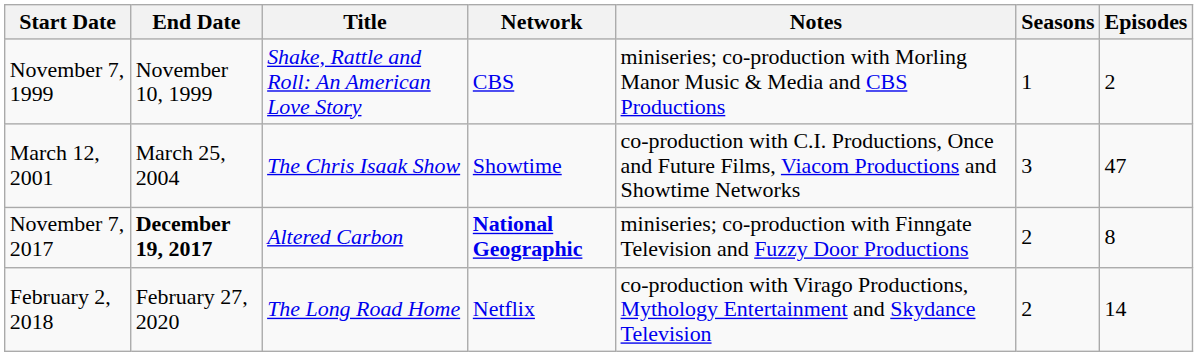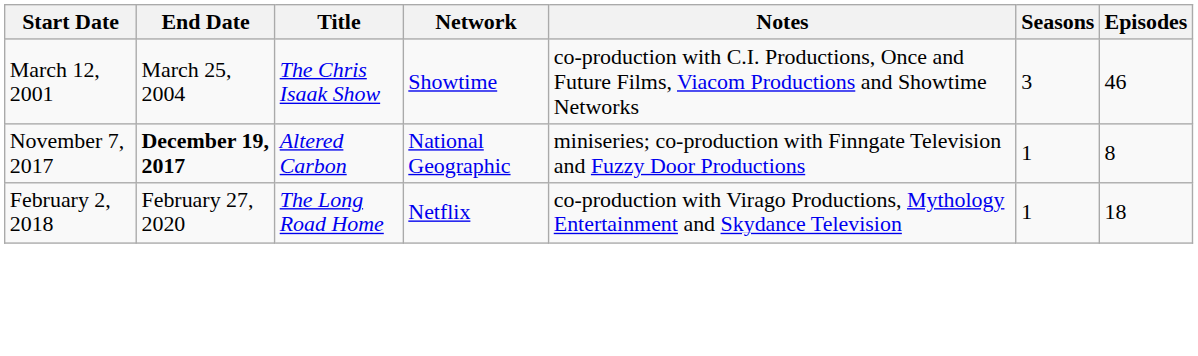- row: November 7, 1999 | November 10, 1999 | Shake, Rattle and Roll: An American Love Story | CBS | miniseries; co-production with Morling Manor Music & Media and CBS Productions | 1 | 2
March 12, 2001 | Episodes: 47 -> 46
November 7, 2017 | Network: bold -> normal
November 7, 2017 | Seasons: 2 -> 1
February 2, 2018 | Seasons: 2 -> 1
February 2, 2018 | Episodes: 14 -> 18
